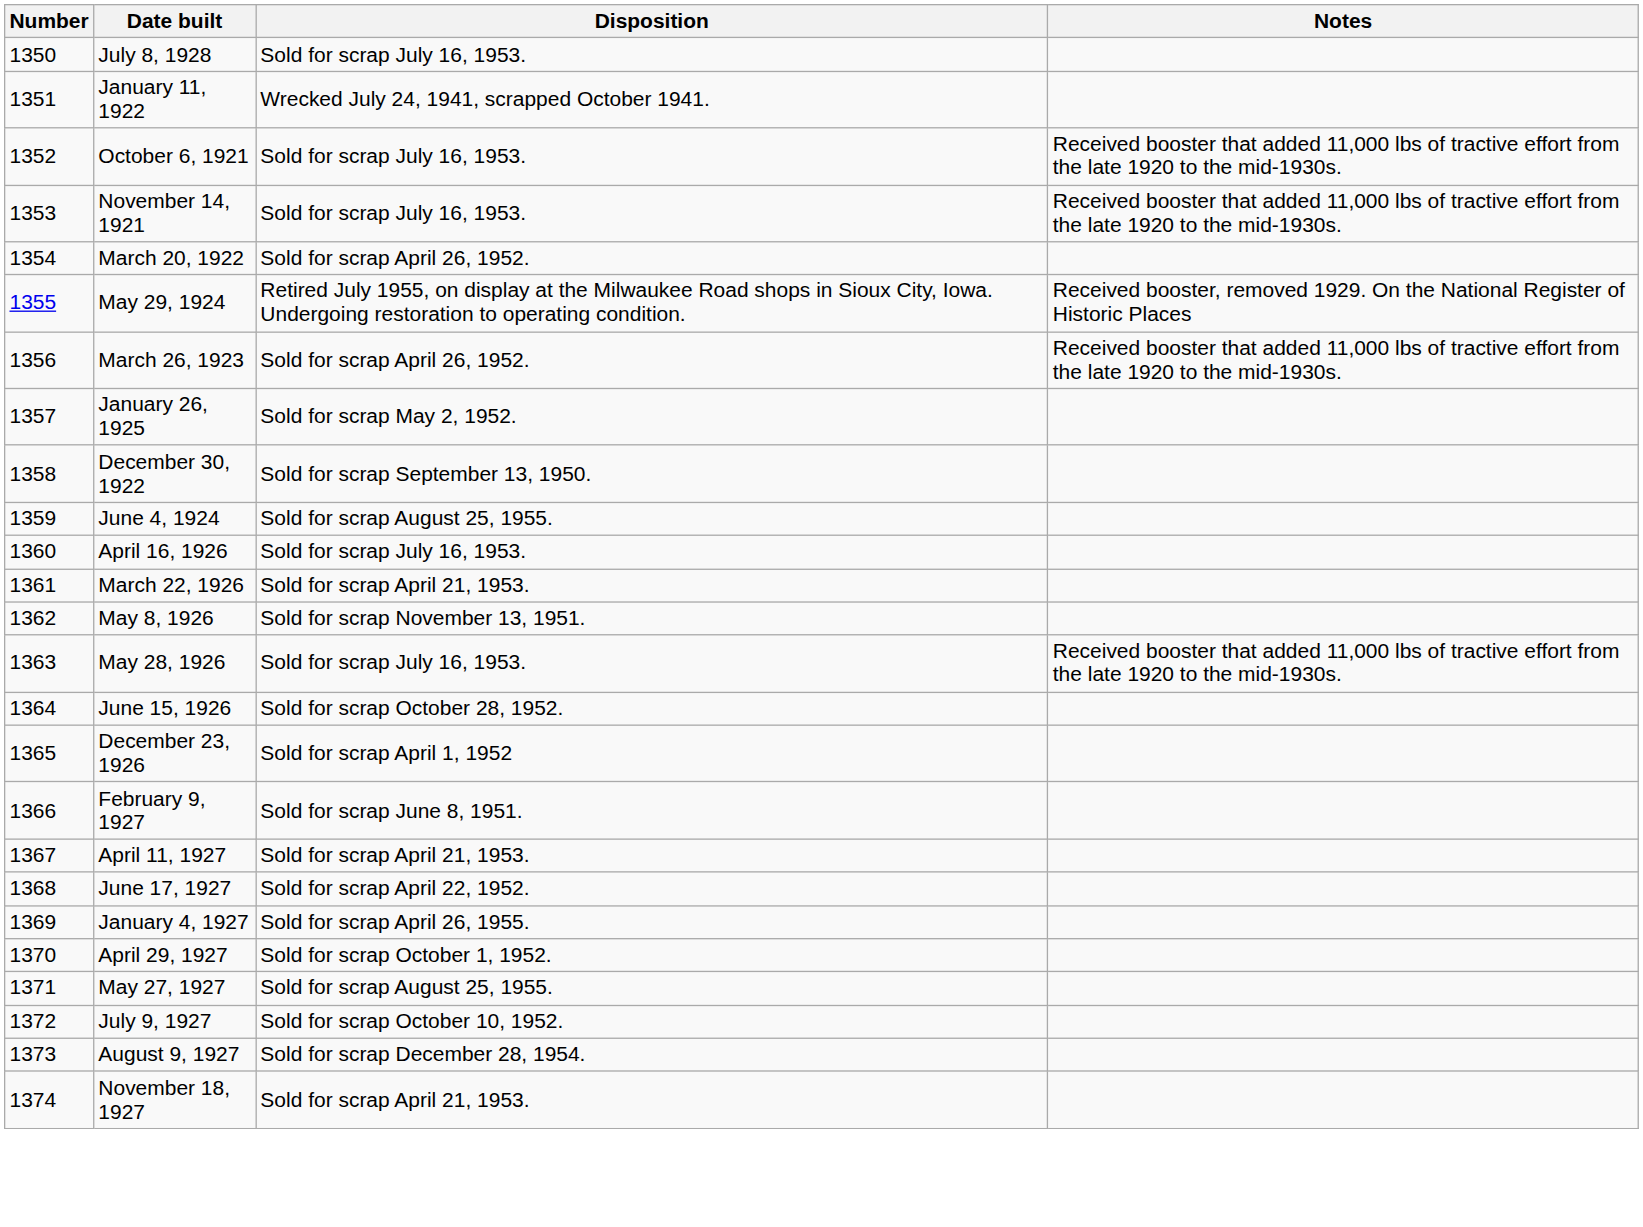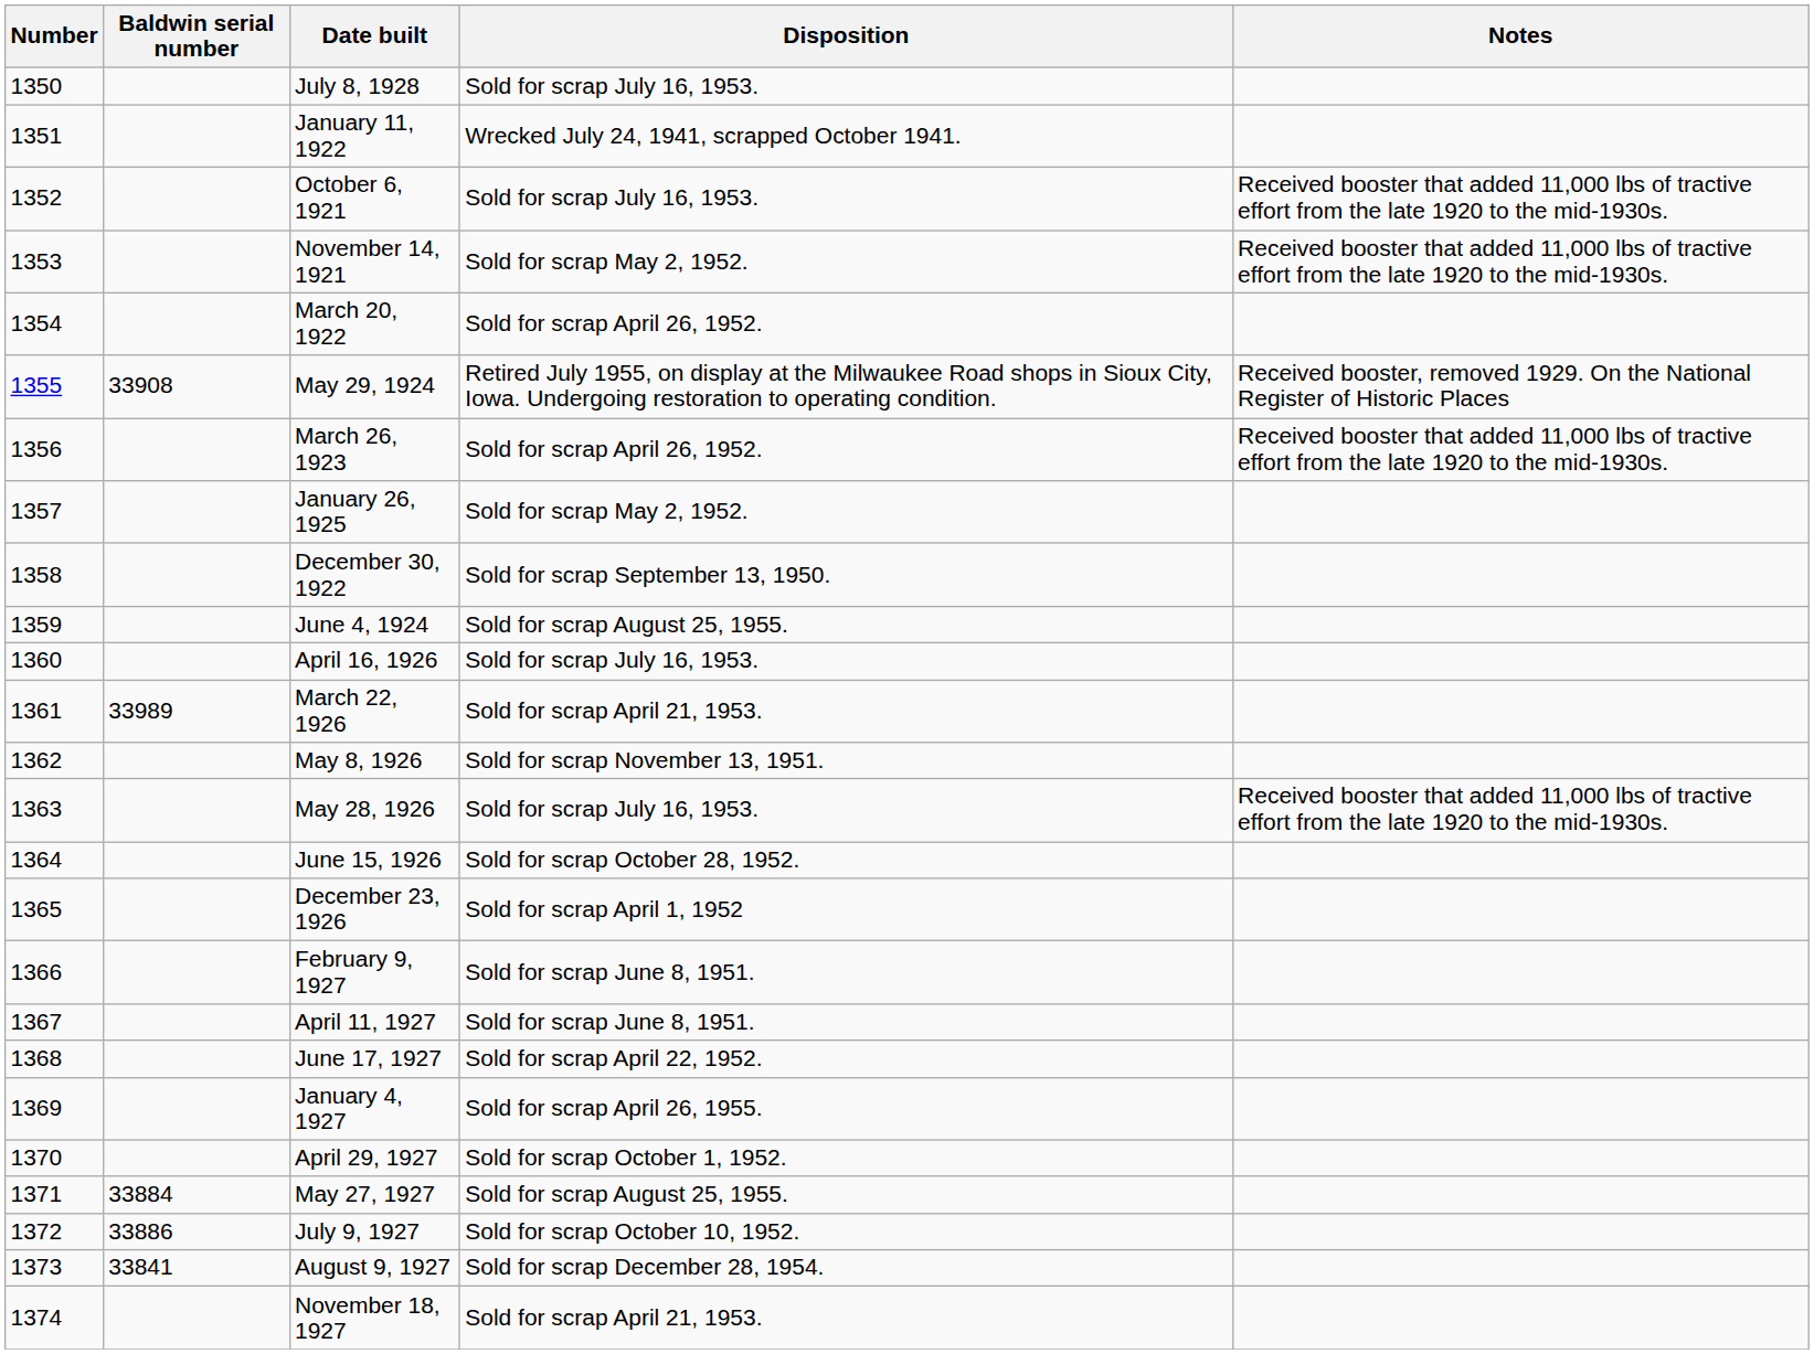+ column: Baldwin serial number | 33908 | 33989 | 33884 | 33886 | 33841
November 14, 1921 | Disposition: Sold for scrap July 16, 1953. -> Sold for scrap May 2, 1952.
April 11, 1927 | Disposition: Sold for scrap April 21, 1953. -> Sold for scrap June 8, 1951.
